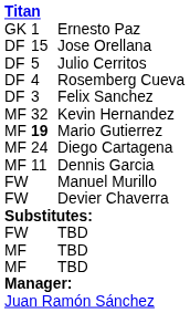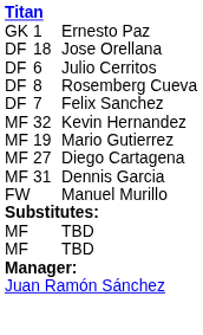Jose Orellana | column 2: 15 -> 18
Julio Cerritos | column 2: 5 -> 6
Rosemberg Cueva | column 2: 4 -> 8
Felix Sanchez | column 2: 3 -> 7
Mario Gutierrez | column 2: bold -> normal
Diego Cartagena | column 2: 24 -> 27
Dennis Garcia | column 2: 11 -> 31
- row: FW | Devier Chaverra
- row: FW | TBD
